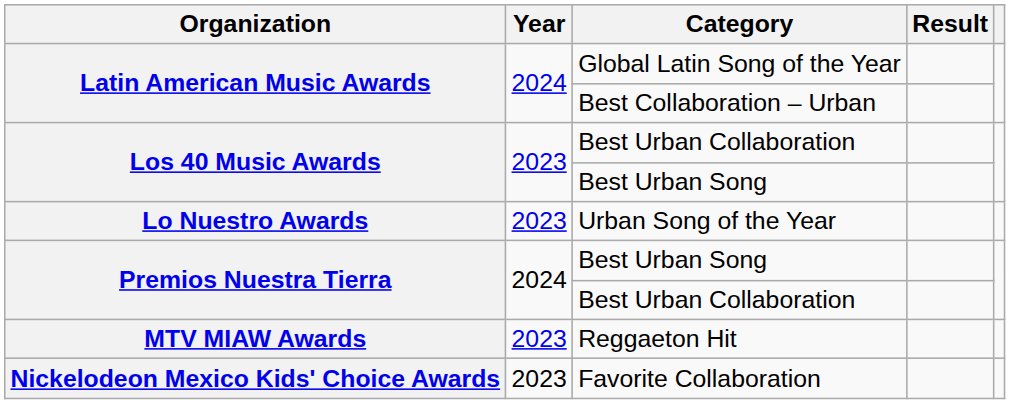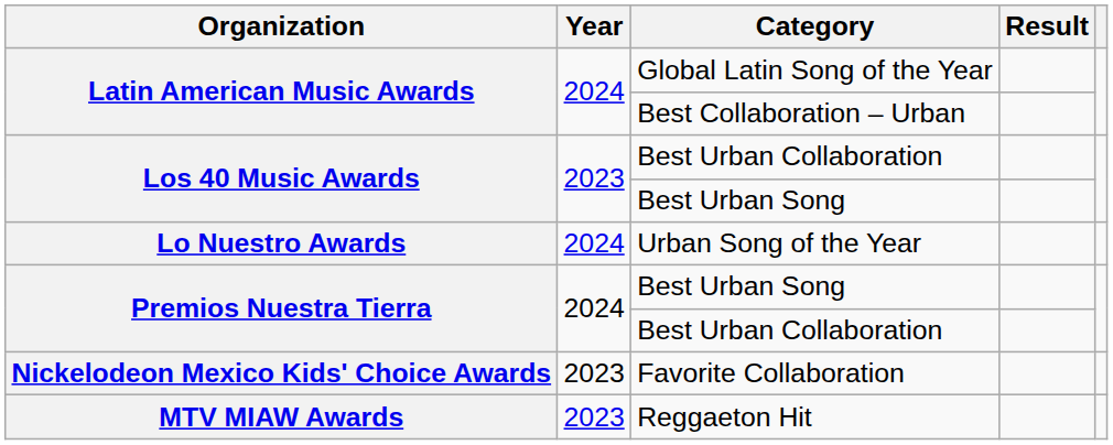Urban Song of the Year | Year: 2023 -> 2024
rows swapped: Reggaeton Hit <-> Favorite Collaboration
